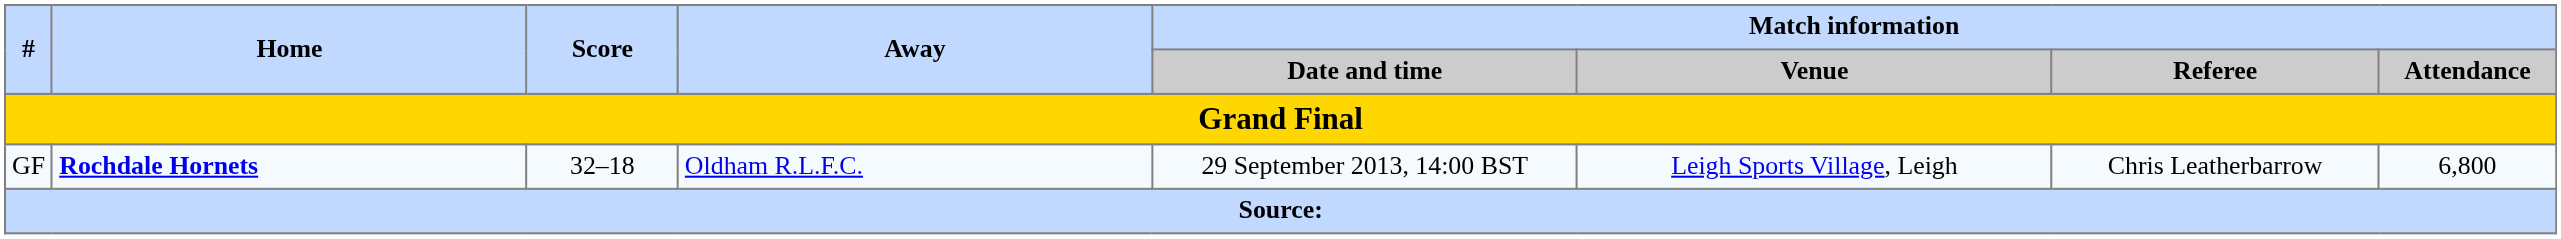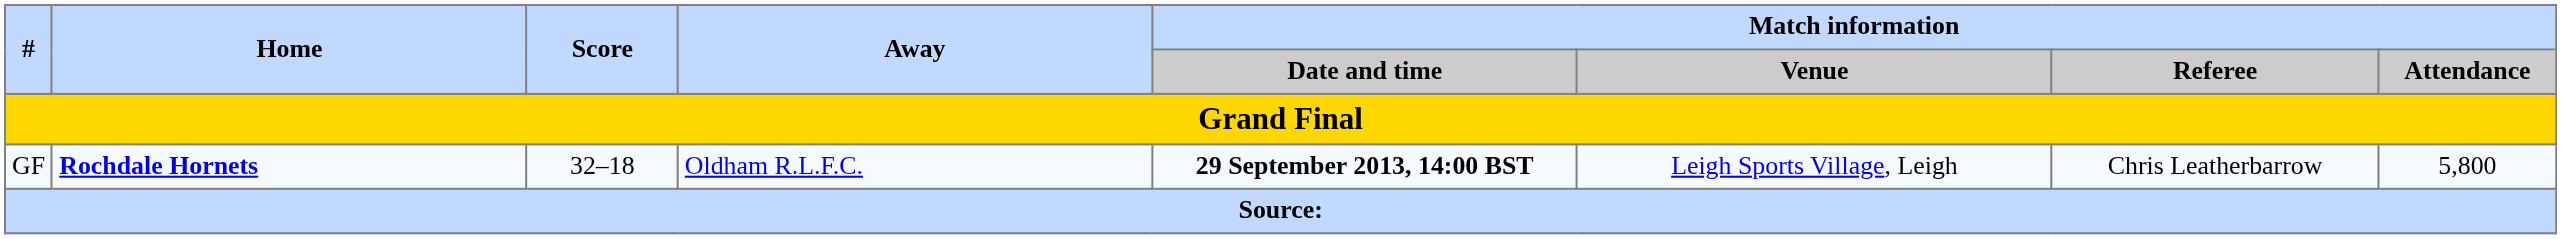GF | Match information / Date and time: normal -> bold
GF | Match information / Attendance: 6,800 -> 5,800
